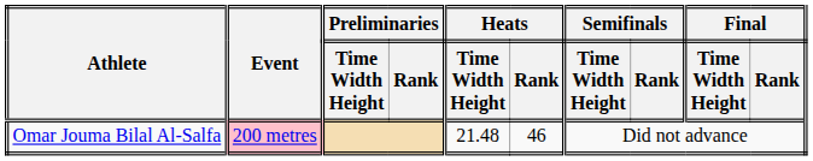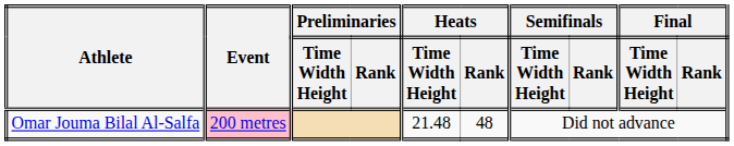Omar Jouma Bilal Al-Salfa | Heats / Rank: 46 -> 48
